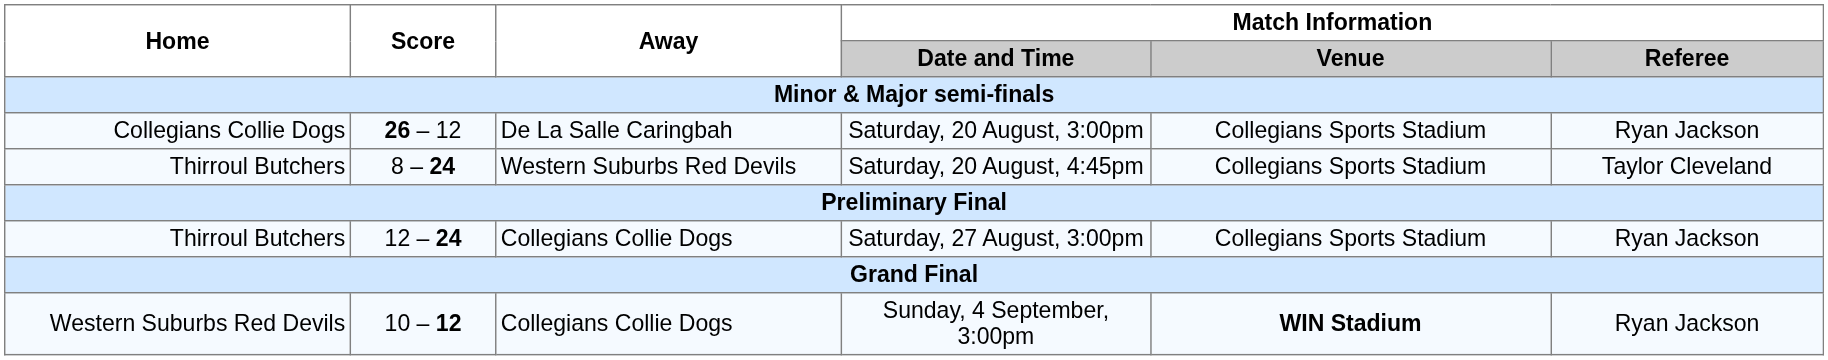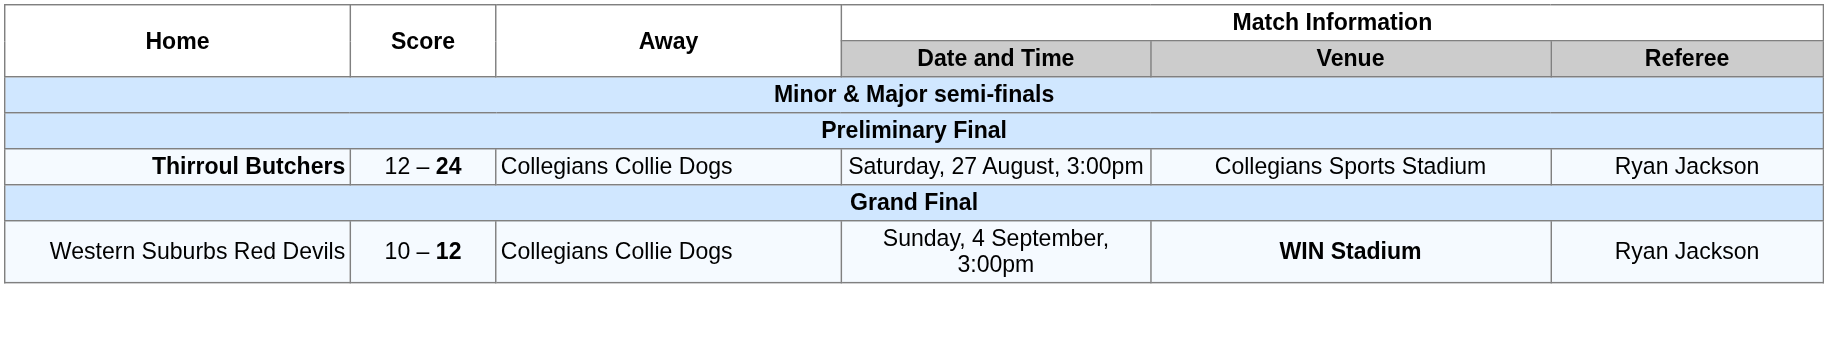- row: Collegians Collie Dogs | 26 – 12 | De La Salle Caringbah | Saturday, 20 August, 3:00pm | Collegians Sports Stadium | Ryan Jackson
- row: Thirroul Butchers | 8 – 24 | Western Suburbs Red Devils | Saturday, 20 August, 4:45pm | Collegians Sports Stadium | Taylor Cleveland
Saturday, 27 August, 3:00pm | Home: normal -> bold
